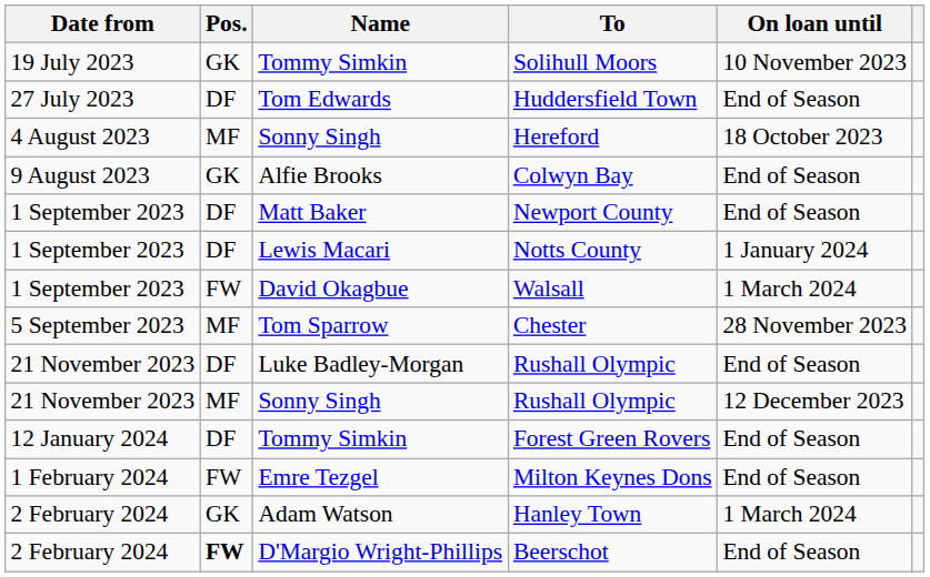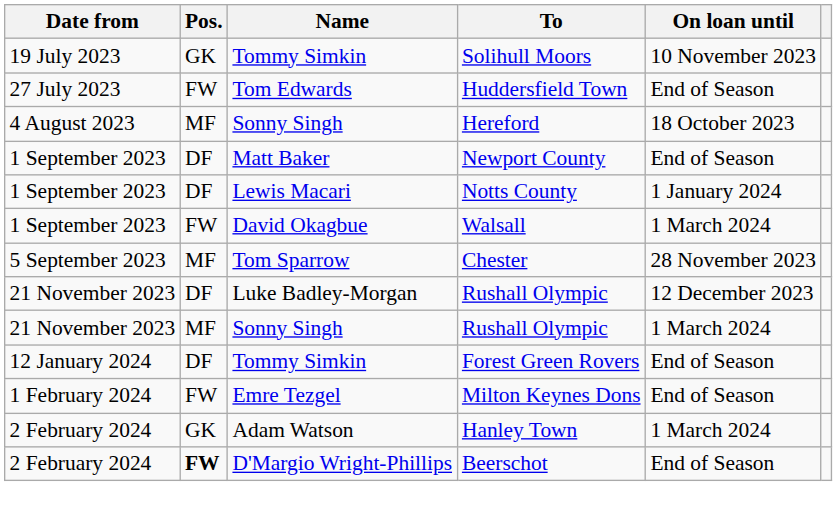Huddersfield Town | Pos.: DF -> FW
- row: 9 August 2023 | GK | Alfie Brooks | Colwyn Bay | End of Season
Luke Badley-Morgan / Rushall Olympic | On loan until: End of Season -> 12 December 2023
Sonny Singh / Rushall Olympic | On loan until: 12 December 2023 -> 1 March 2024
